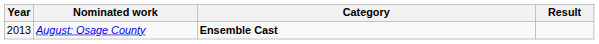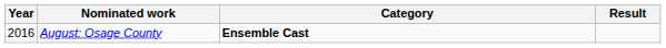August: Osage County | Year: 2013 -> 2016
